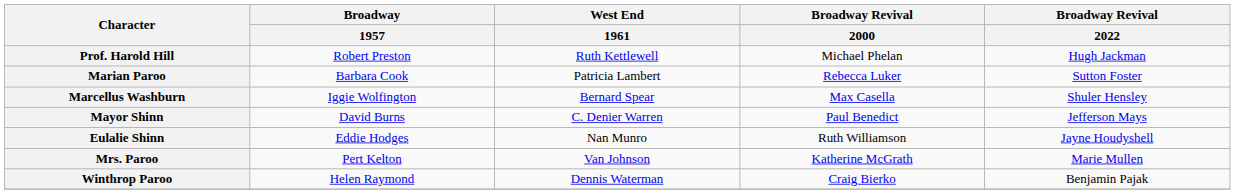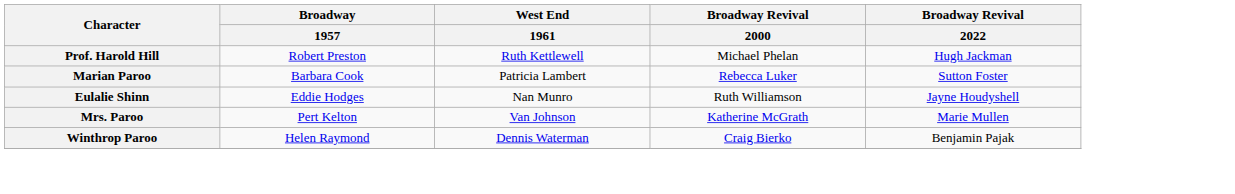- row: Marcellus Washburn | Iggie Wolfington | Bernard Spear | Max Casella | Shuler Hensley
- row: Mayor Shinn | David Burns | C. Denier Warren | Paul Benedict | Jefferson Mays
